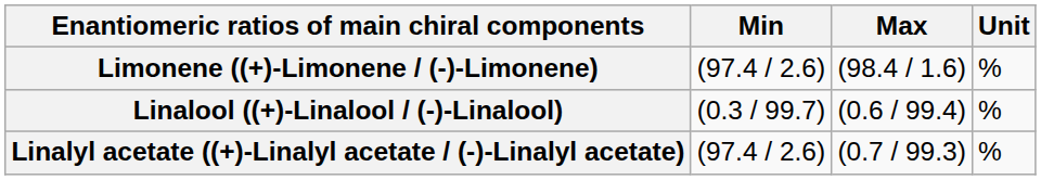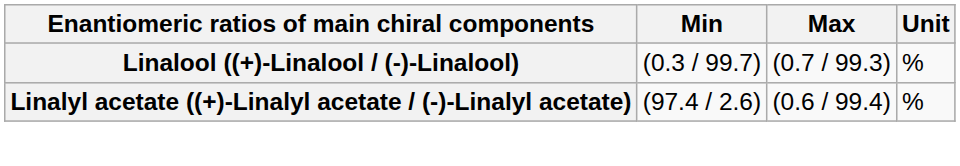- row: Limonene ((+)-Limonene / (-)-Limonene) | (97.4 / 2.6) | (98.4 / 1.6) | %
Linalool ((+)-Linalool / (-)-Linalool) | Max: (0.6 / 99.4) -> (0.7 / 99.3)
Linalyl acetate ((+)-Linalyl acetate / (-)-Linalyl acetate) | Max: (0.7 / 99.3) -> (0.6 / 99.4)
